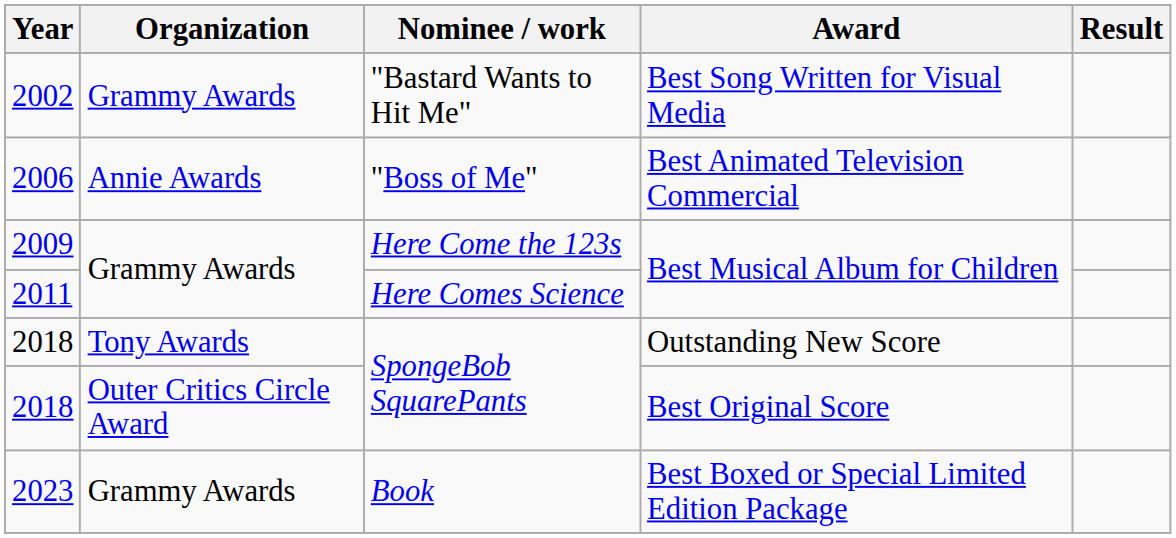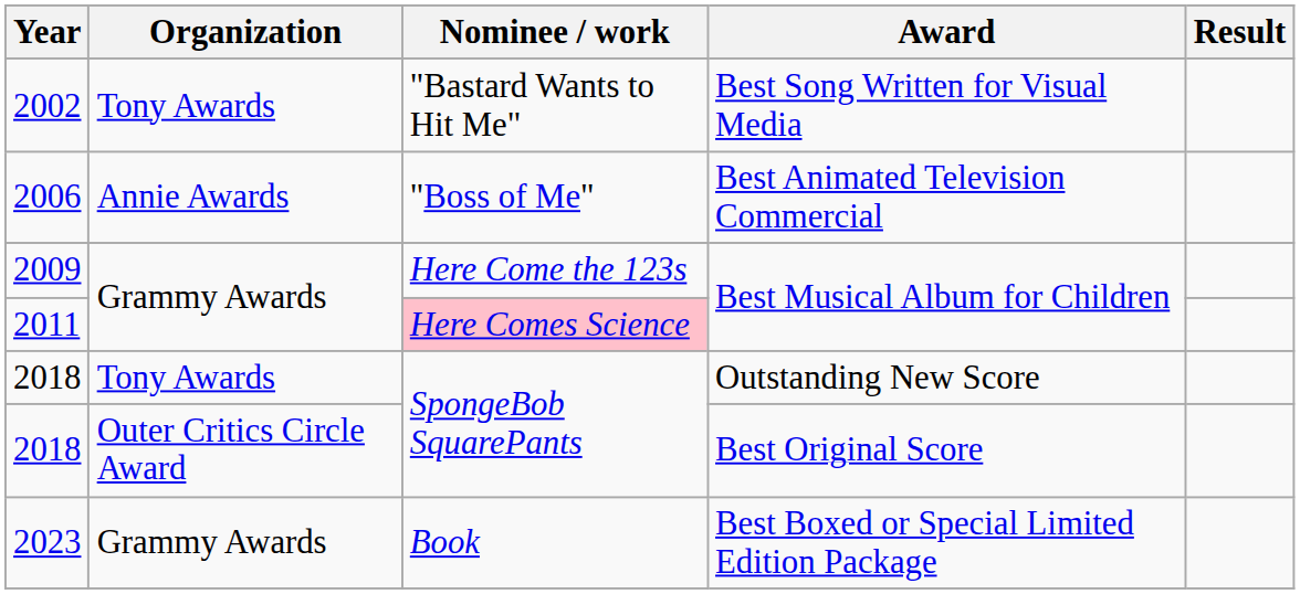2002 | Organization: Grammy Awards -> Tony Awards
2011 | Nominee / work: no background -> pink background
